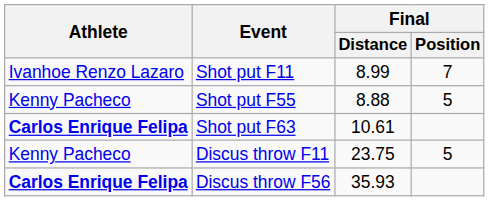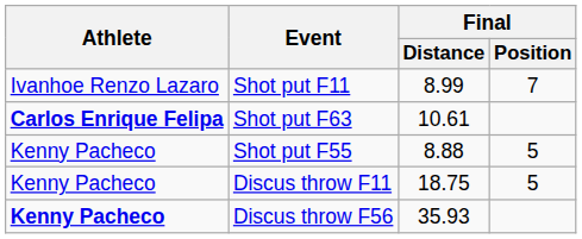rows swapped: Shot put F55 <-> Shot put F63
Discus throw F11 | Final / Distance: 23.75 -> 18.75
Discus throw F56 | Athlete: Carlos Enrique Felipa -> Kenny Pacheco
